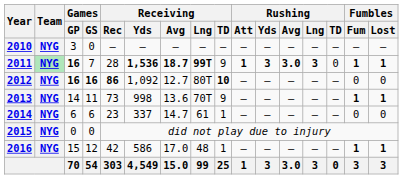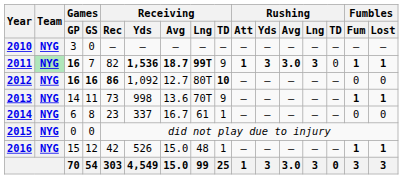2011 | Receiving / Rec: 28 -> 82
2014 | Games / GS: 6 -> 8
2014 | Receiving / Avg: 14.7 -> 16.7
2016 | Receiving / Yds: 586 -> 526
2016 | Receiving / Avg: 17.0 -> 15.0
